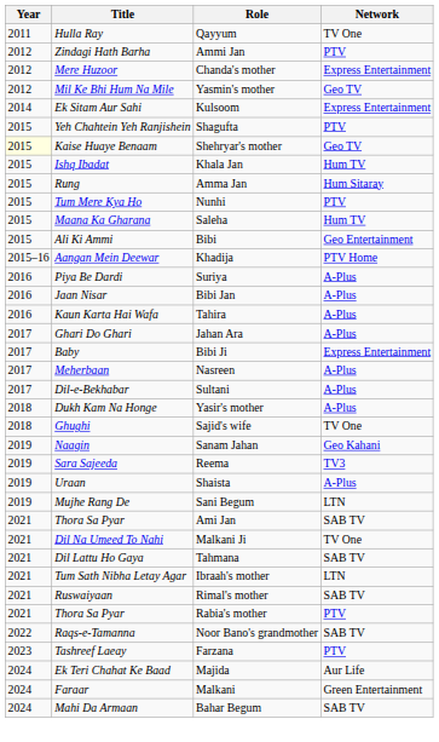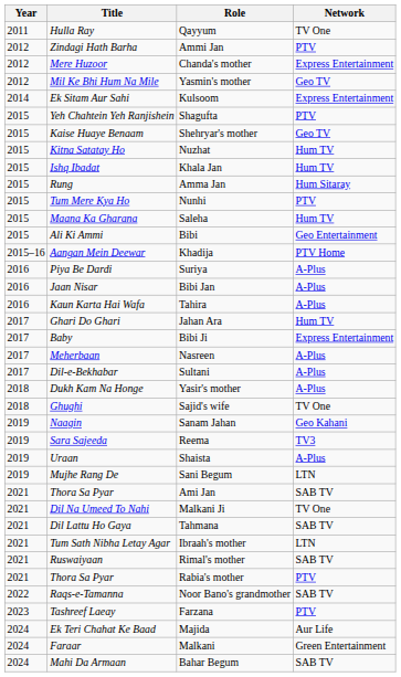Shehryar's mother | Year: lightyellow background -> no background
+ row: 2015 | Kitna Satatay Ho | Nuzhat | Hum TV
Jahan Ara | Network: A-Plus -> Hum TV
